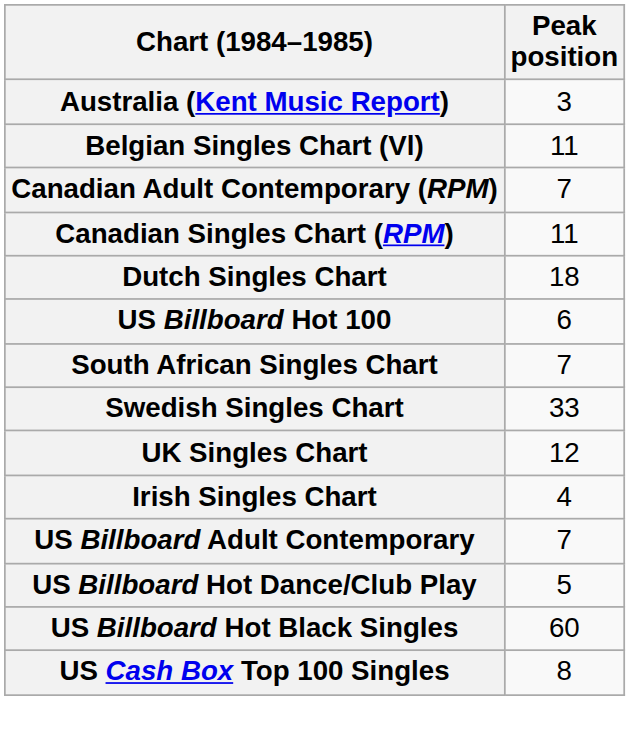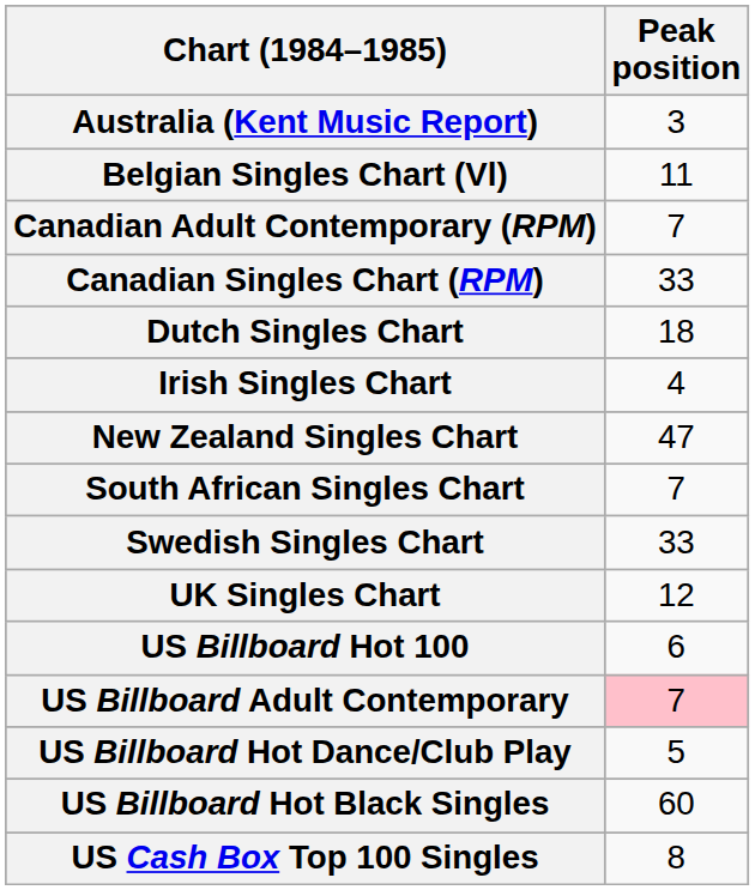Canadian Singles Chart (RPM) | Peak position: 11 -> 33
rows swapped: Irish Singles Chart <-> US Billboard Hot 100
+ row: New Zealand Singles Chart | 47
US Billboard Adult Contemporary | Peak position: no background -> pink background
